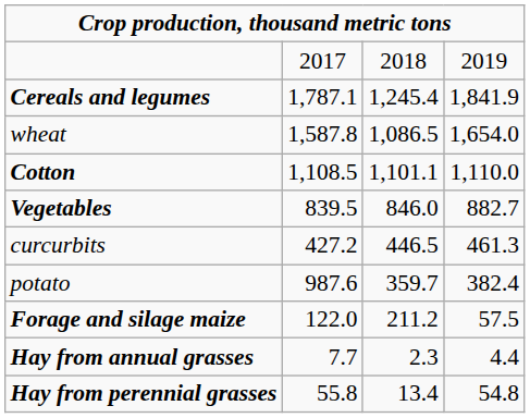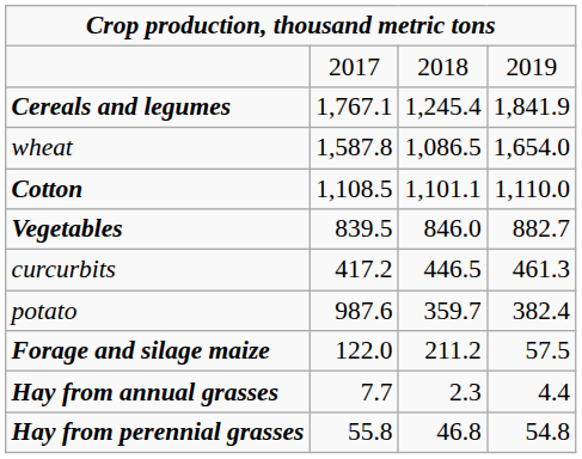Cereals and legumes | column 2: 1,787.1 -> 1,767.1
curcurbits | column 2: 427.2 -> 417.2
Hay from perennial grasses | column 3: 13.4 -> 46.8
